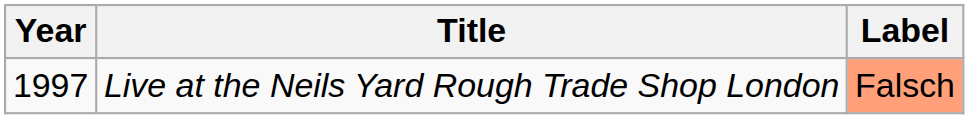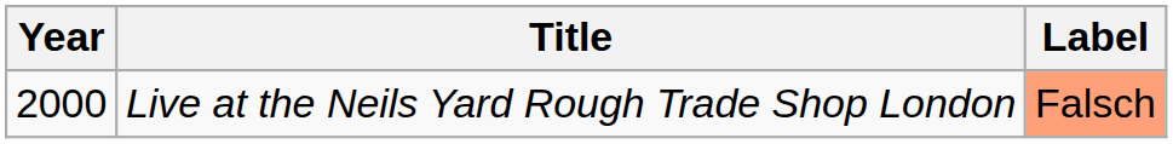Live at the Neils Yard Rough Trade Shop London | Year: 1997 -> 2000
